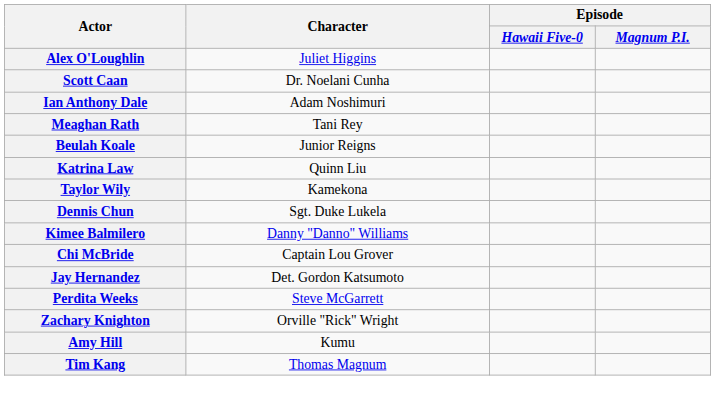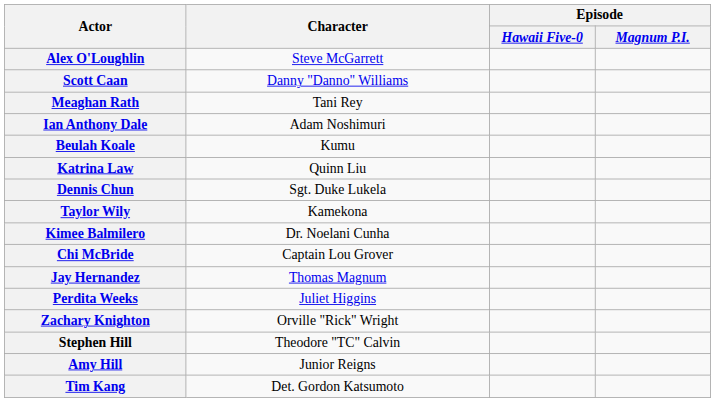Alex O'Loughlin | Character: Juliet Higgins -> Steve McGarrett
Scott Caan | Character: Dr. Noelani Cunha -> Danny "Danno" Williams
rows swapped: Ian Anthony Dale <-> Meaghan Rath
Beulah Koale | Character: Junior Reigns -> Kumu
rows swapped: Taylor Wily <-> Dennis Chun
Kimee Balmilero | Character: Danny "Danno" Williams -> Dr. Noelani Cunha
Jay Hernandez | Character: Det. Gordon Katsumoto -> Thomas Magnum
Perdita Weeks | Character: Steve McGarrett -> Juliet Higgins
+ row: Stephen Hill | Theodore "TC" Calvin
Amy Hill | Character: Kumu -> Junior Reigns
Tim Kang | Character: Thomas Magnum -> Det. Gordon Katsumoto
